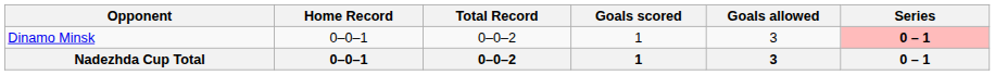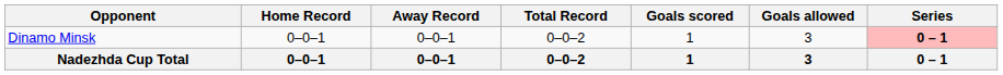+ column: Away Record | 0–0–1 | 0–0–1
